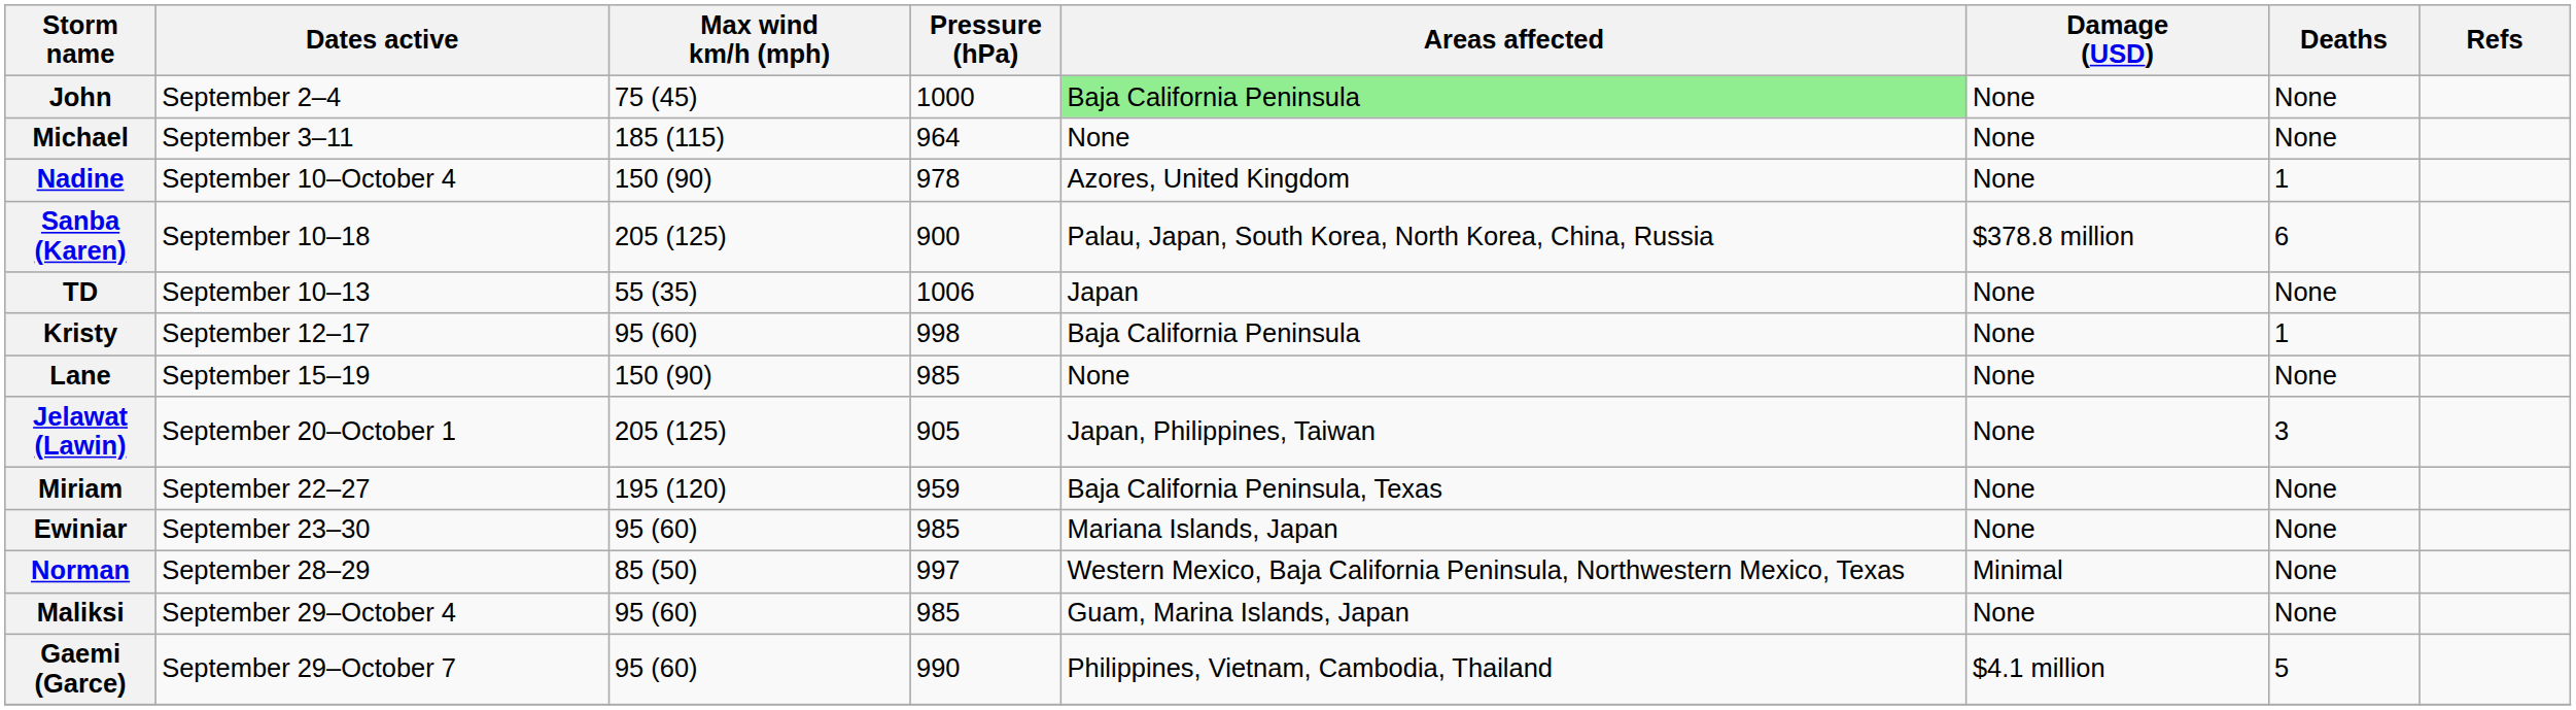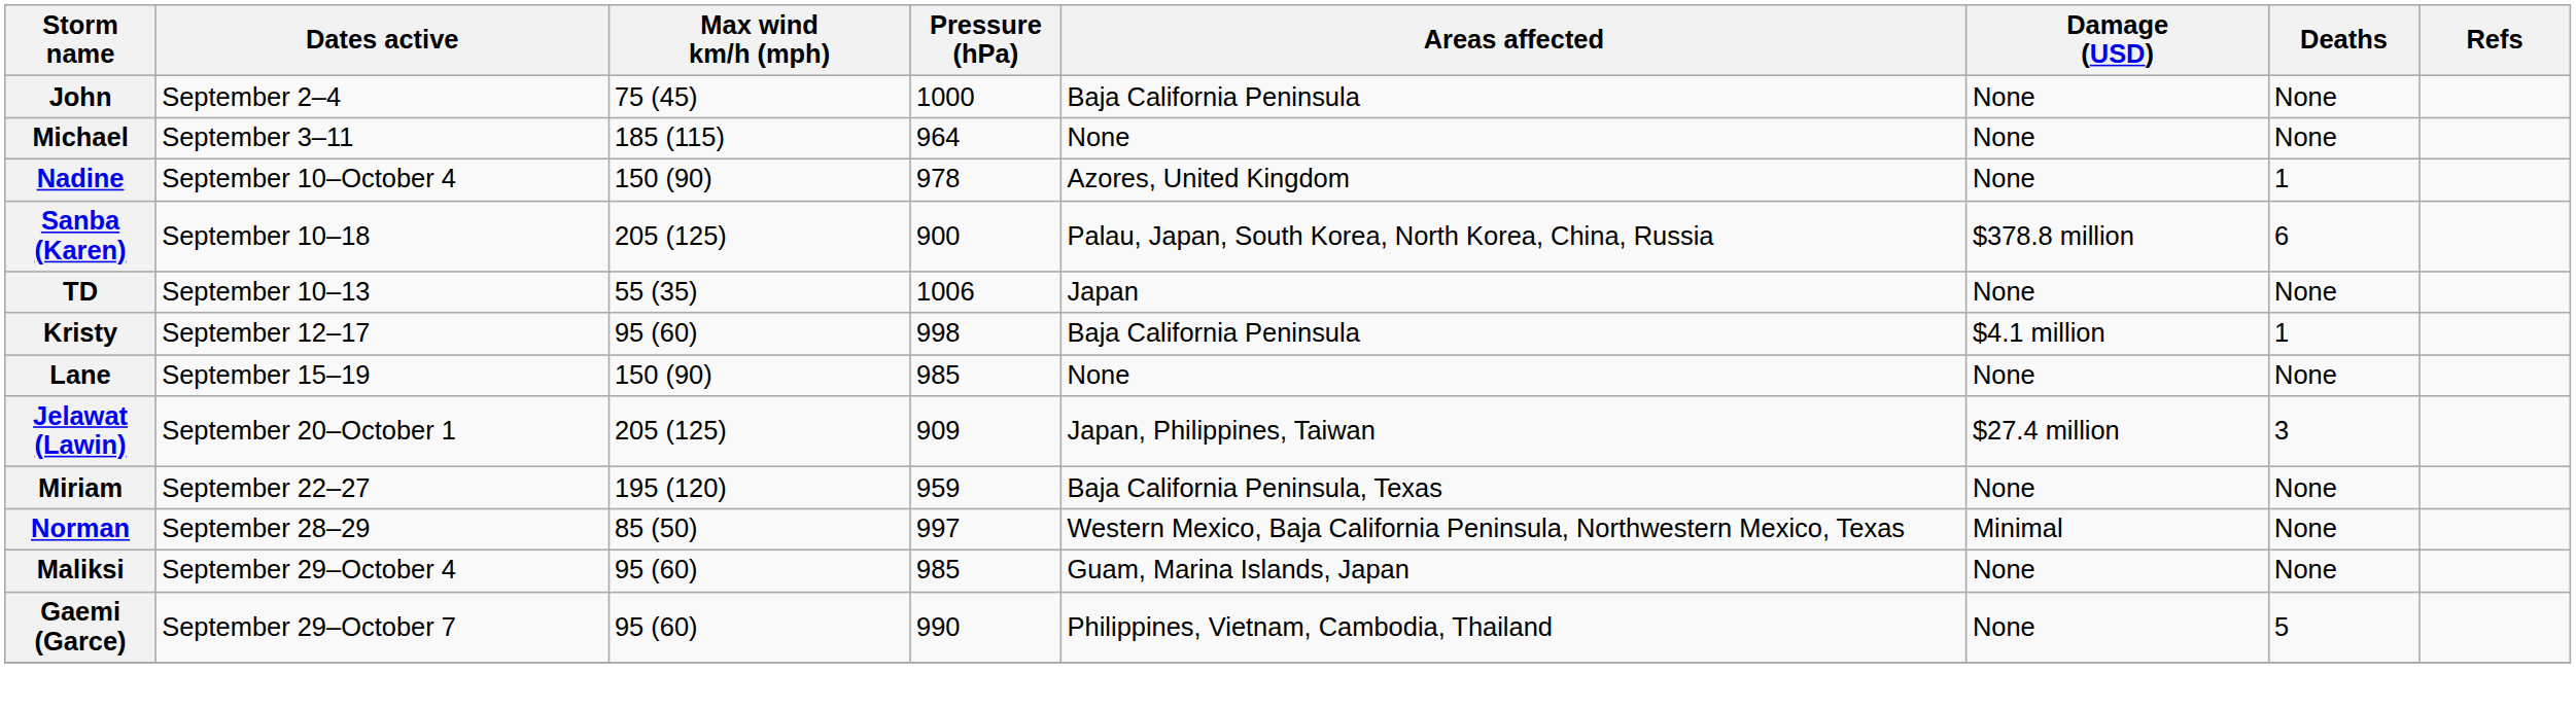John | Areas affected: lightgreen background -> no background
Kristy | Damage (USD): None -> $4.1 million
Jelawat (Lawin) | Pressure (hPa): 905 -> 909
Jelawat (Lawin) | Damage (USD): None -> $27.4 million
- row: Ewiniar | September 23–30 | 95 (60) | 985 | Mariana Islands, Japan | None | None
Gaemi (Garce) | Damage (USD): $4.1 million -> None
